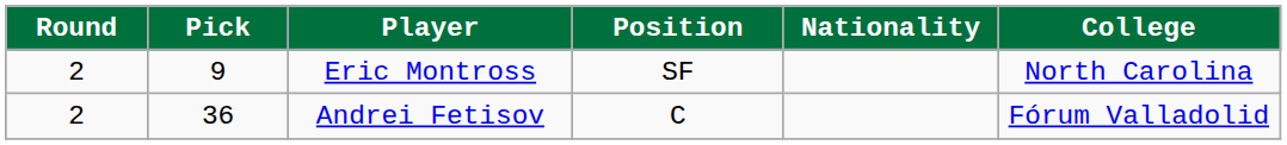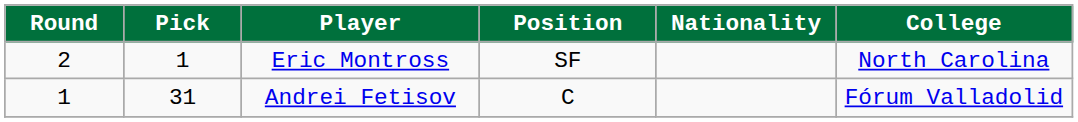Eric Montross | Pick: 9 -> 1
Andrei Fetisov | Round: 2 -> 1
Andrei Fetisov | Pick: 36 -> 31
